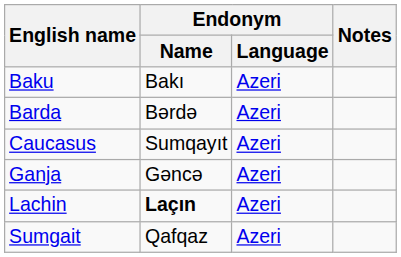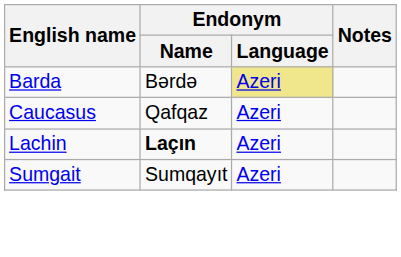- row: Baku | Bakı | Azeri
Barda | Endonym / Language: no background -> khaki background
Caucasus | Endonym / Name: Sumqayıt -> Qafqaz
- row: Ganja | Gəncə | Azeri
Sumgait | Endonym / Name: Qafqaz -> Sumqayıt
